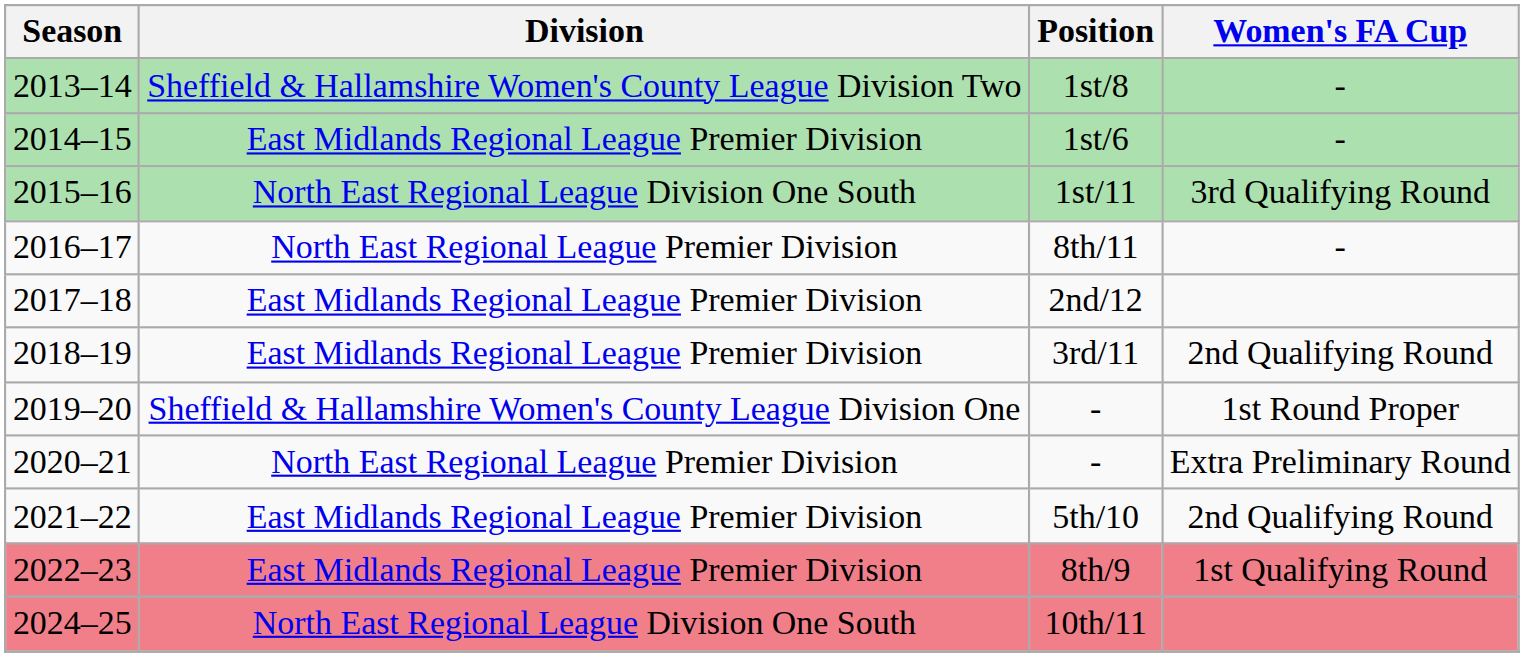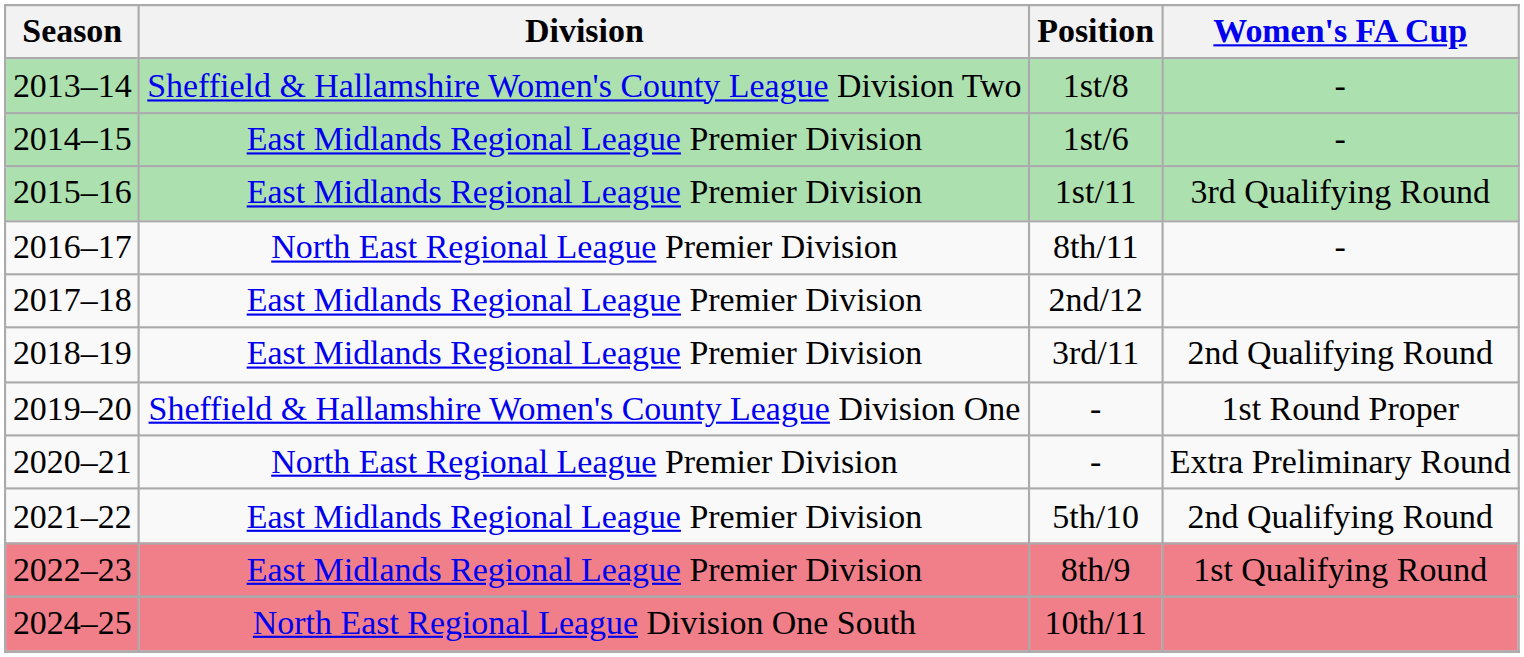1st/11 | Division: North East Regional League Division One South -> East Midlands Regional League Premier Division
